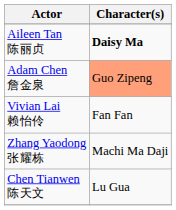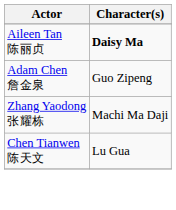Adam Chen 詹金泉 | Character(s): lightsalmon background -> no background
- row: Vivian Lai 赖怡伶 | Fan Fan
